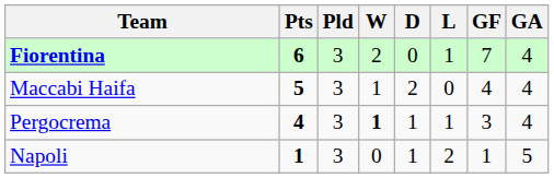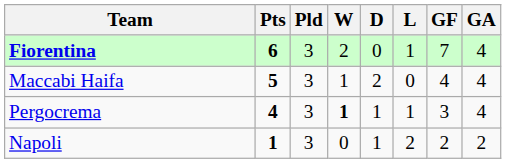Napoli | GF: 1 -> 2
Napoli | GA: 5 -> 2
